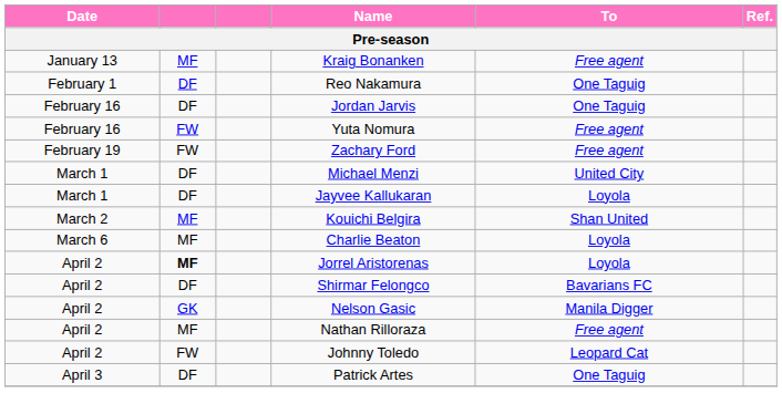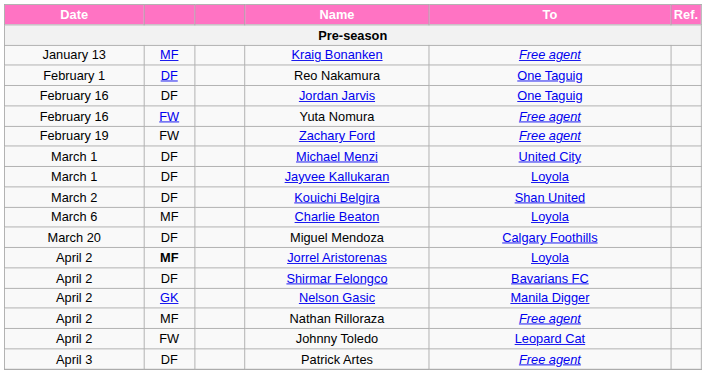Kouichi Belgira | column 2: MF -> DF
+ row: March 20 | DF | Miguel Mendoza | Calgary Foothills
Patrick Artes | To: One Taguig -> Free agent
